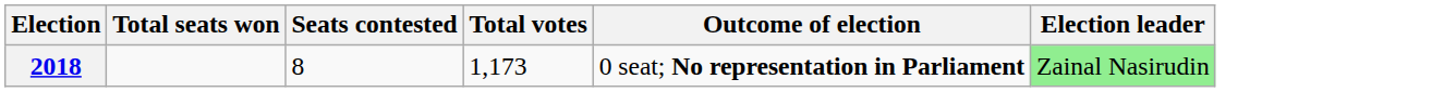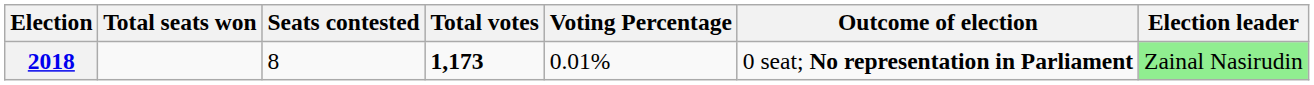+ column: Voting Percentage | 0.01%
2018 | Total votes: normal -> bold
